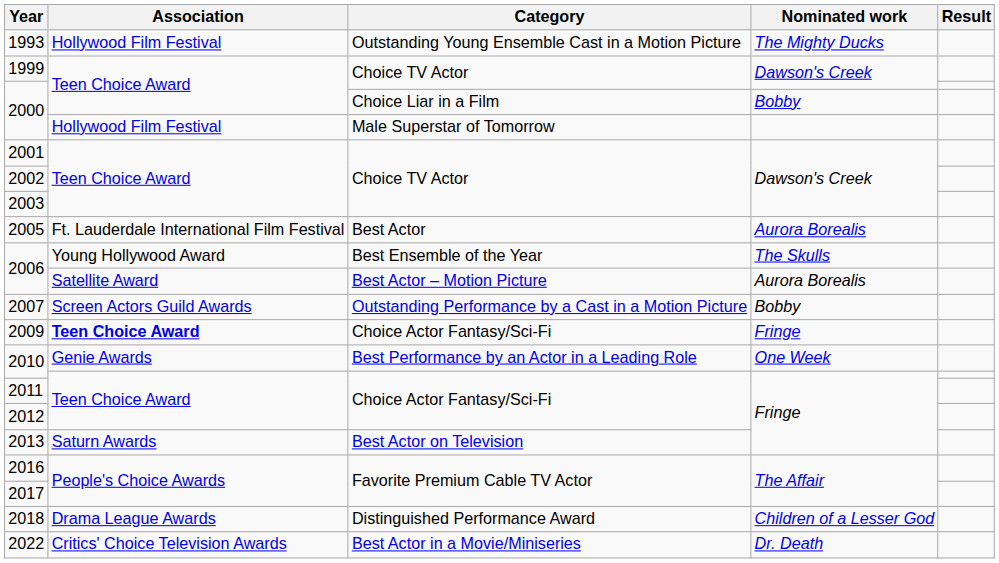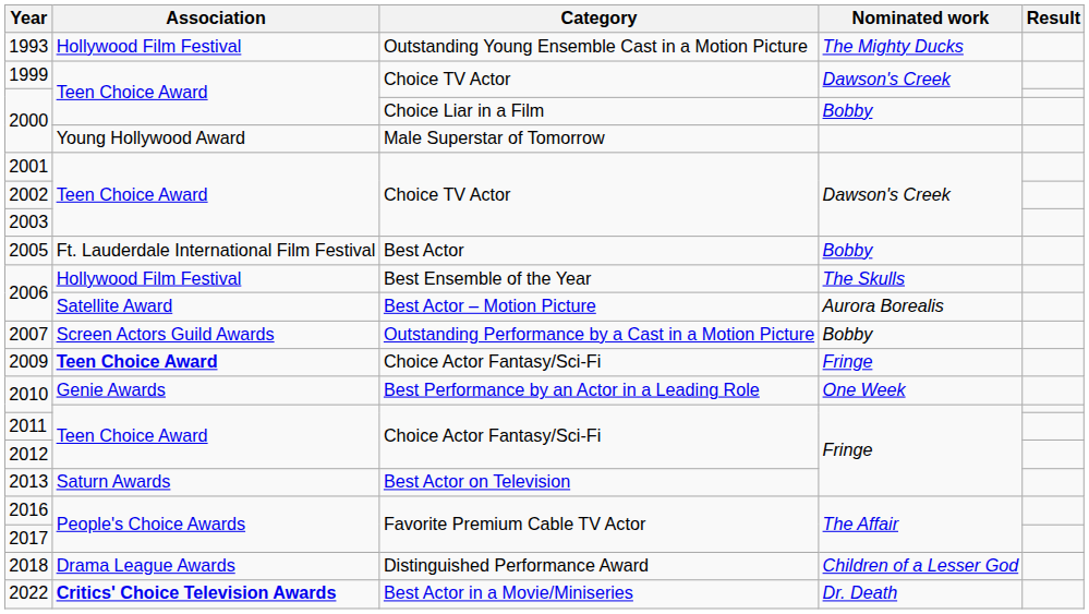2000 / Male Superstar of Tomorrow | Association: Hollywood Film Festival -> Young Hollywood Award
2005 | Nominated work: Aurora Borealis -> Bobby
2006 / Best Ensemble of the Year | Association: Young Hollywood Award -> Hollywood Film Festival
2022 | Association: normal -> bold
